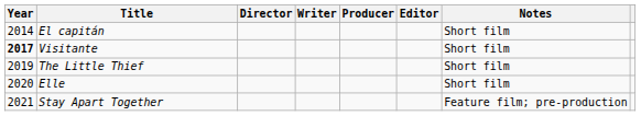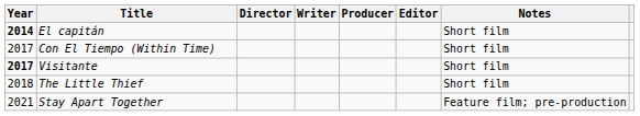El capitán | Year: normal -> bold
+ row: 2017 | Con El Tiempo (Within Time) | Short film
The Little Thief | Year: 2019 -> 2018
- row: 2020 | Elle | Short film
